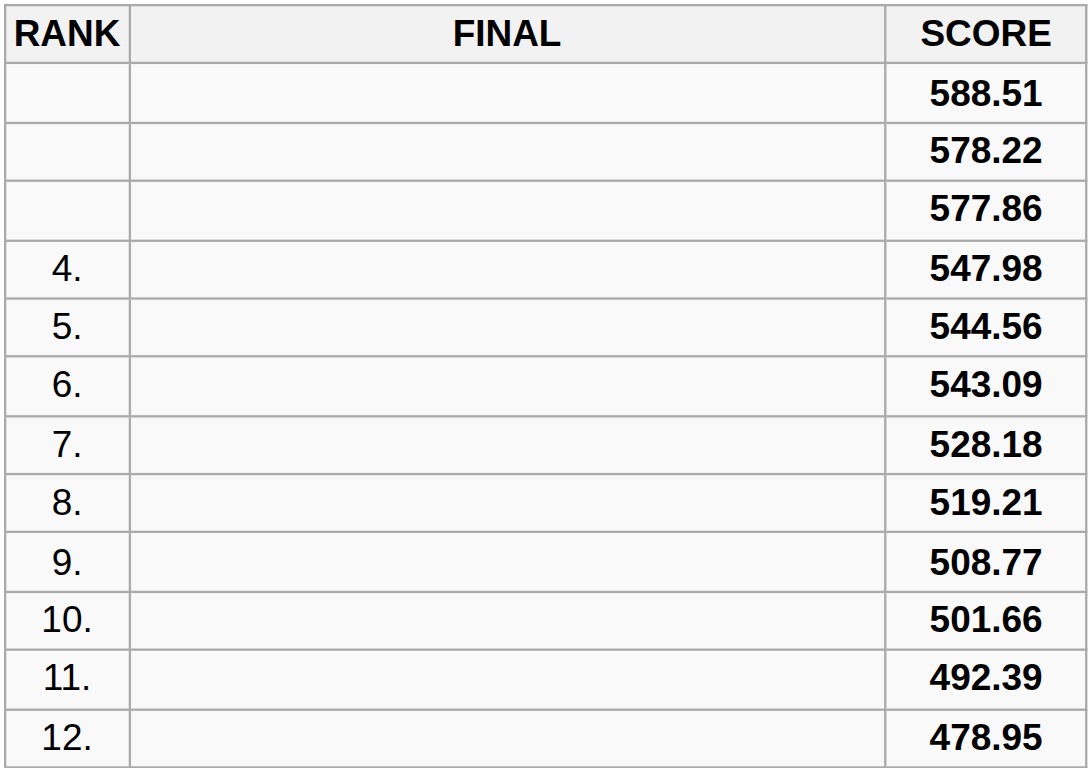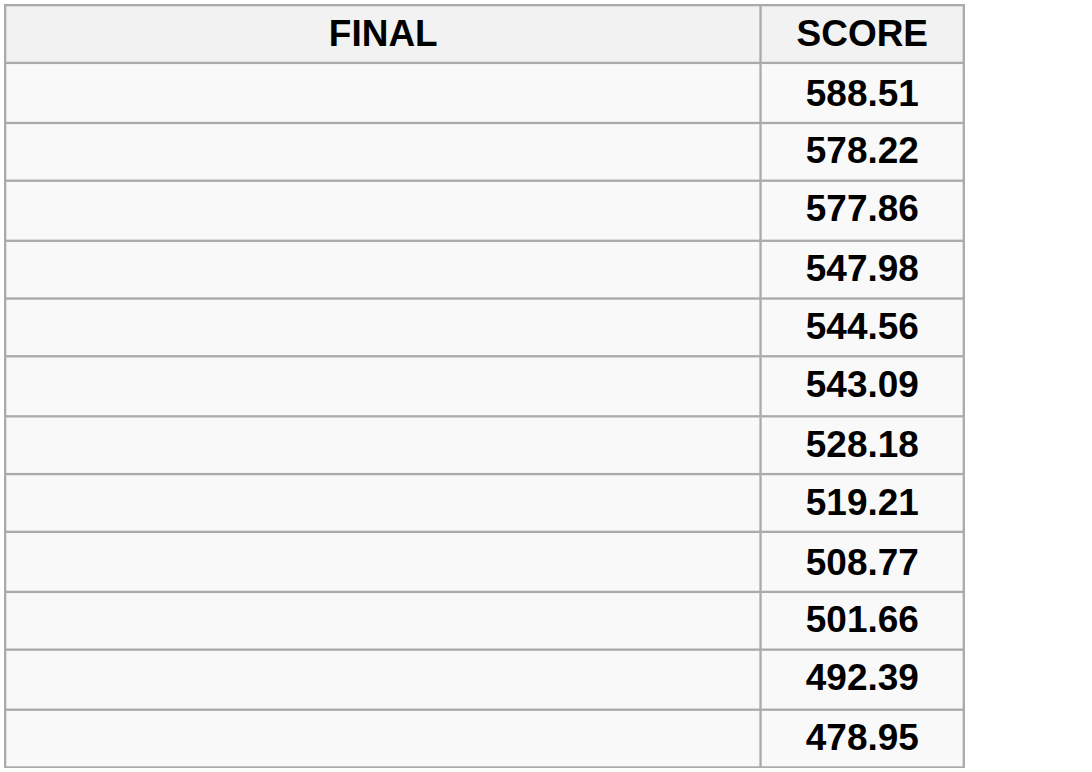- column: RANK | 4. | 5. | 6. | 7. | 8. | 9. | 10. | 11. | 12.
